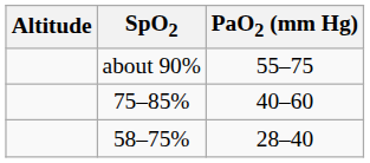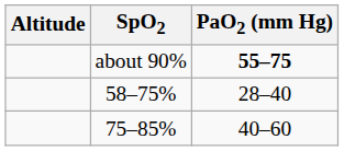about 90% | PaO2 (mm Hg): normal -> bold
rows swapped: 75–85% <-> 58–75%
